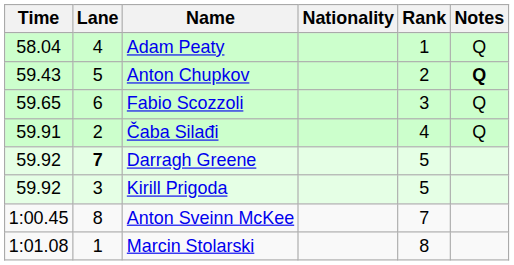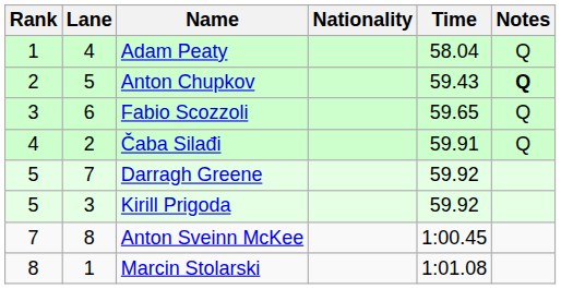columns swapped: Rank <-> Time
Darragh Greene | Lane: bold -> normal
